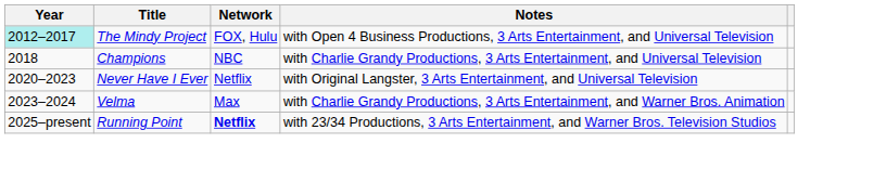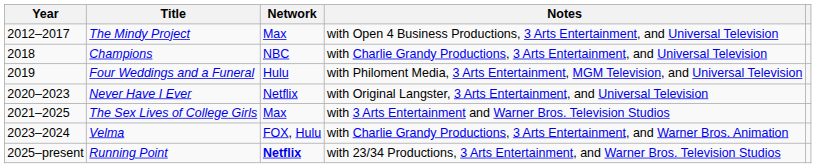The Mindy Project | Year: paleturquoise background -> no background
The Mindy Project | Network: FOX, Hulu -> Max
+ row: 2019 | Four Weddings and a Funeral | Hulu | with Philoment Media, 3 Arts Entertainment, MGM Television, and Universal Television
+ row: 2021–2025 | The Sex Lives of College Girls | Max | with 3 Arts Entertainment and Warner Bros. Television Studios
Velma | Network: Max -> FOX, Hulu
